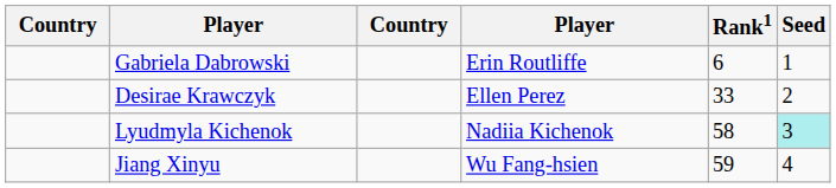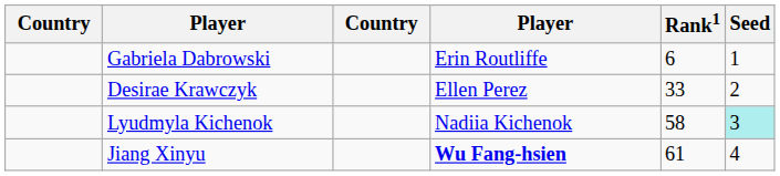Jiang Xinyu | column 4: normal -> bold
Jiang Xinyu | Rank1: 59 -> 61
